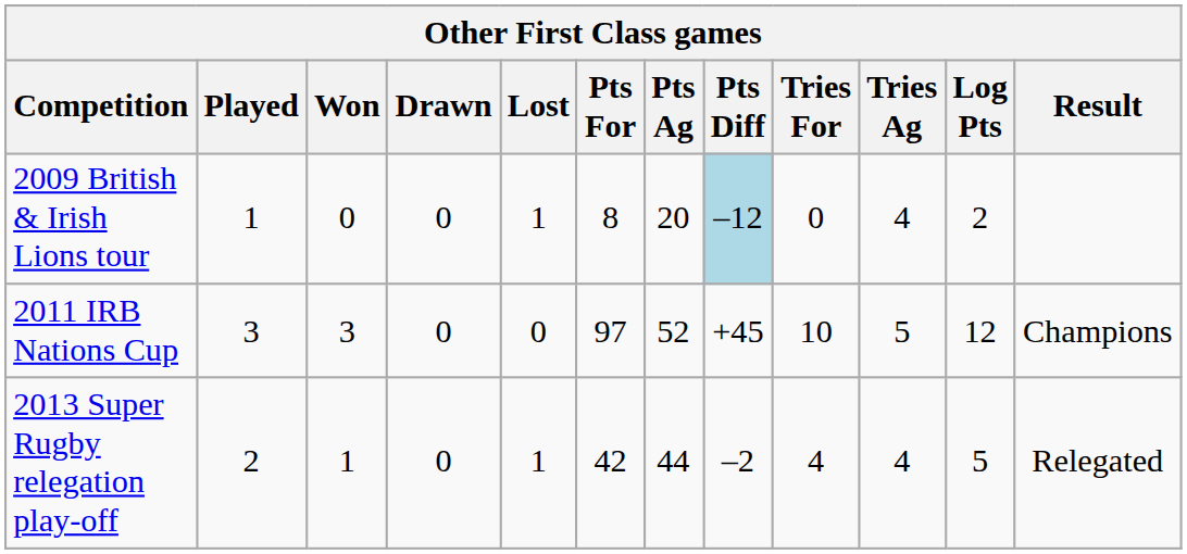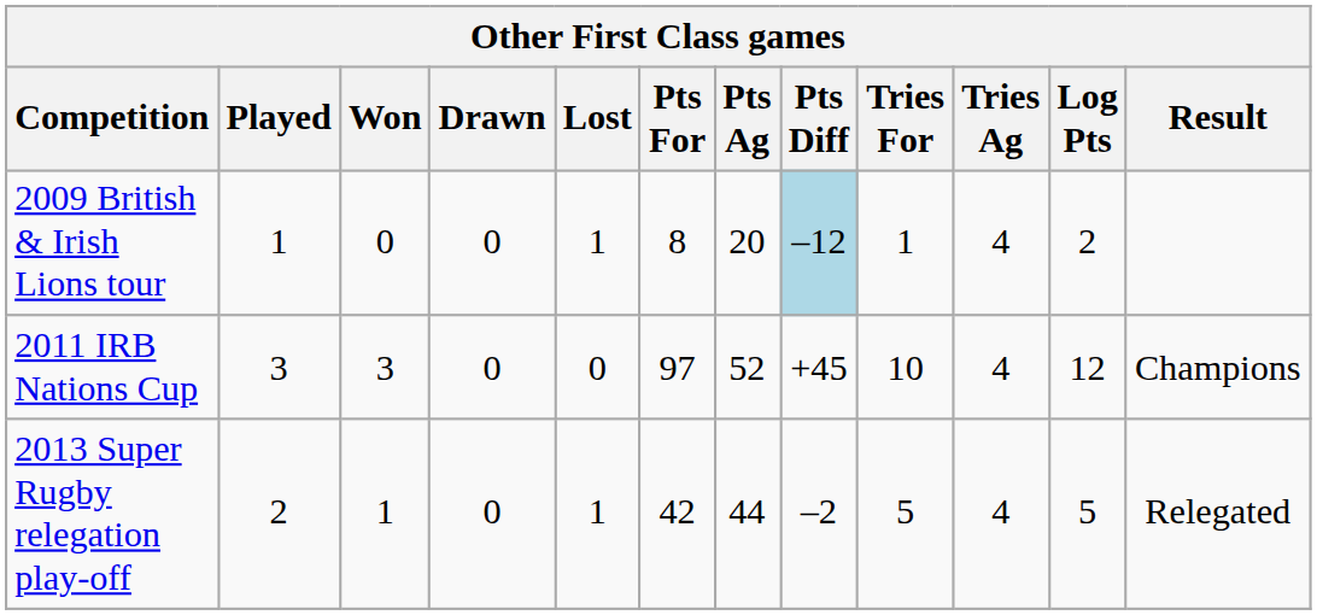2009 British & Irish Lions tour | Tries For: 0 -> 1
2011 IRB Nations Cup | Tries Ag: 5 -> 4
2013 Super Rugby relegation play-off | Tries For: 4 -> 5
